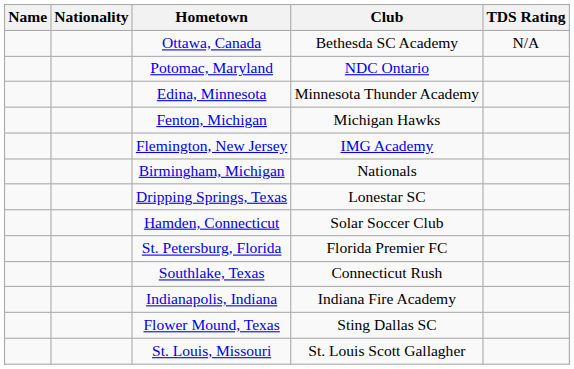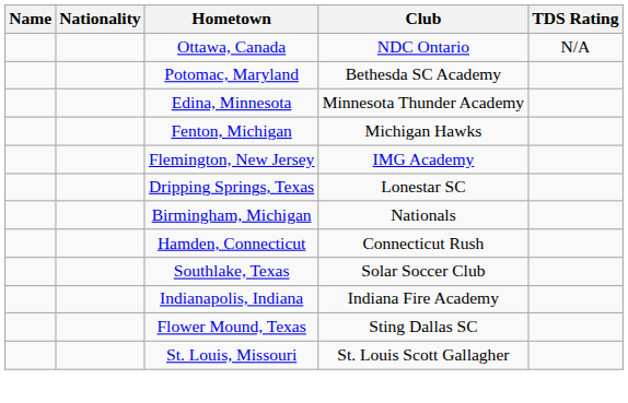Ottawa, Canada | Club: Bethesda SC Academy -> NDC Ontario
Potomac, Maryland | Club: NDC Ontario -> Bethesda SC Academy
rows swapped: Birmingham, Michigan <-> Dripping Springs, Texas
Hamden, Connecticut | Club: Solar Soccer Club -> Connecticut Rush
- row: St. Petersburg, Florida | Florida Premier FC
Southlake, Texas | Club: Connecticut Rush -> Solar Soccer Club
